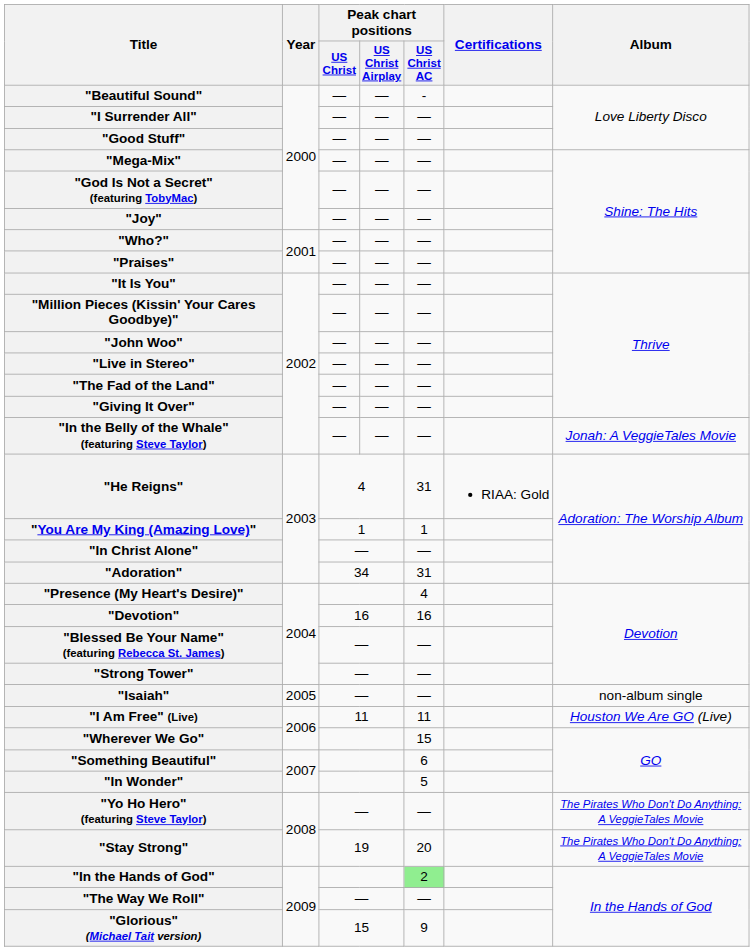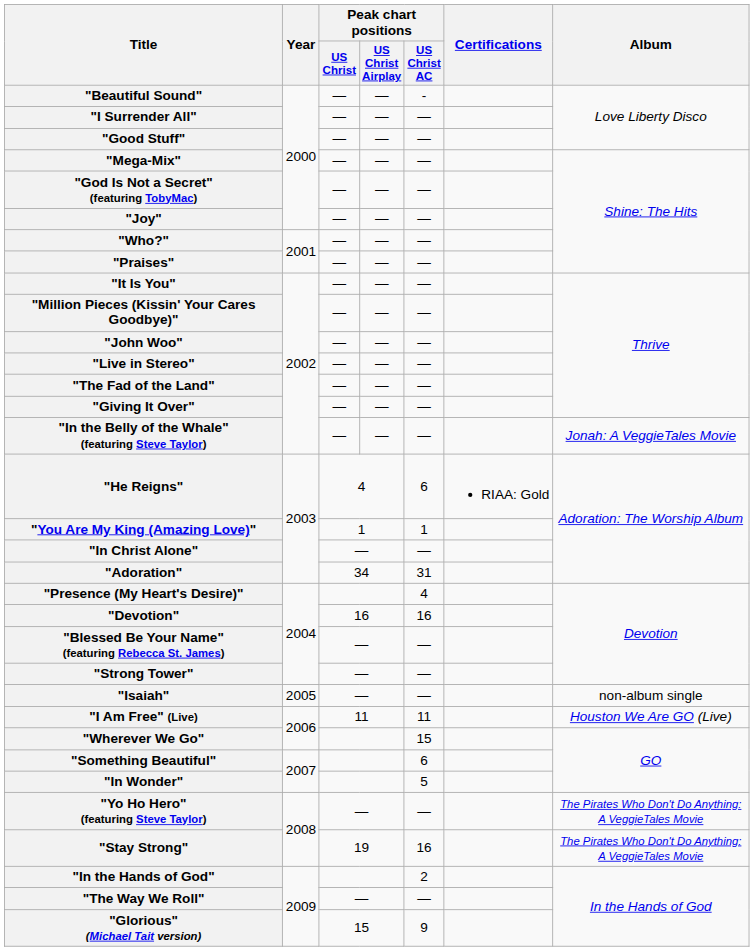"He Reigns" | Peak chart positions / US Christ AC: 31 -> 6
"Stay Strong" | Peak chart positions / US Christ AC: 20 -> 16
"In the Hands of God" | Peak chart positions / US Christ AC: lightgreen background -> no background
